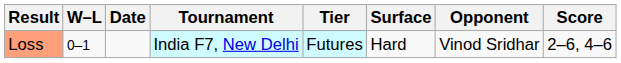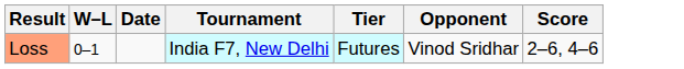- column: Surface | Hard
